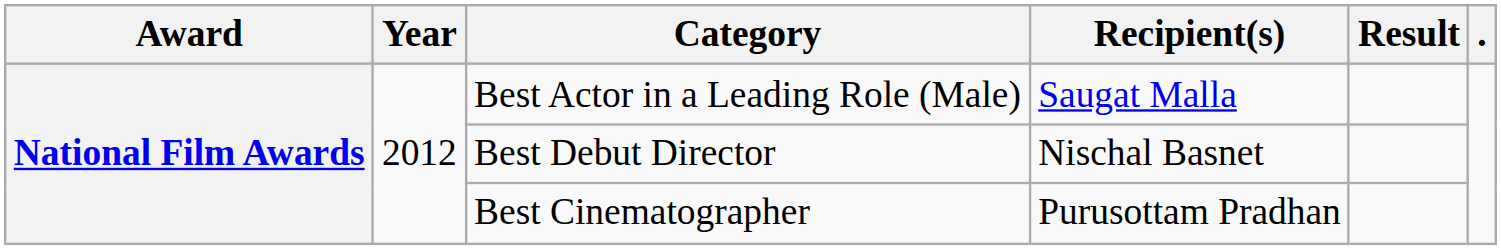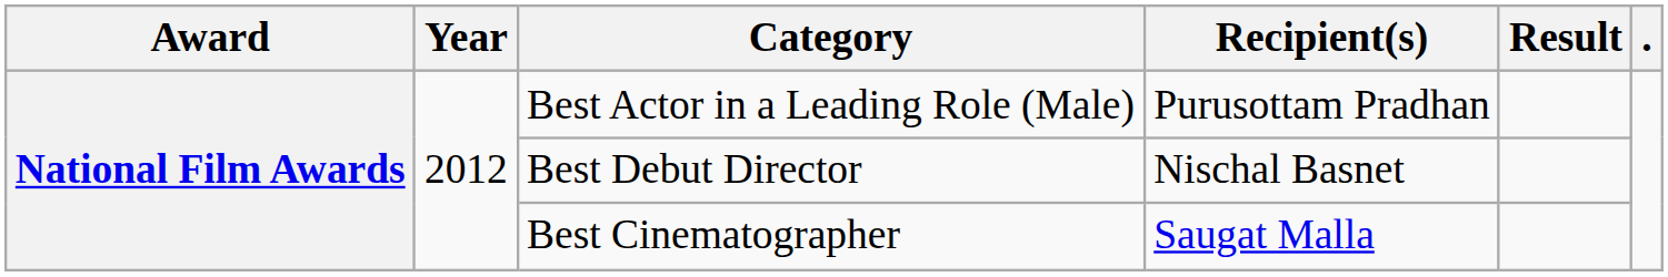Best Actor in a Leading Role (Male) | Recipient(s): Saugat Malla -> Purusottam Pradhan
Best Cinematographer | Recipient(s): Purusottam Pradhan -> Saugat Malla
